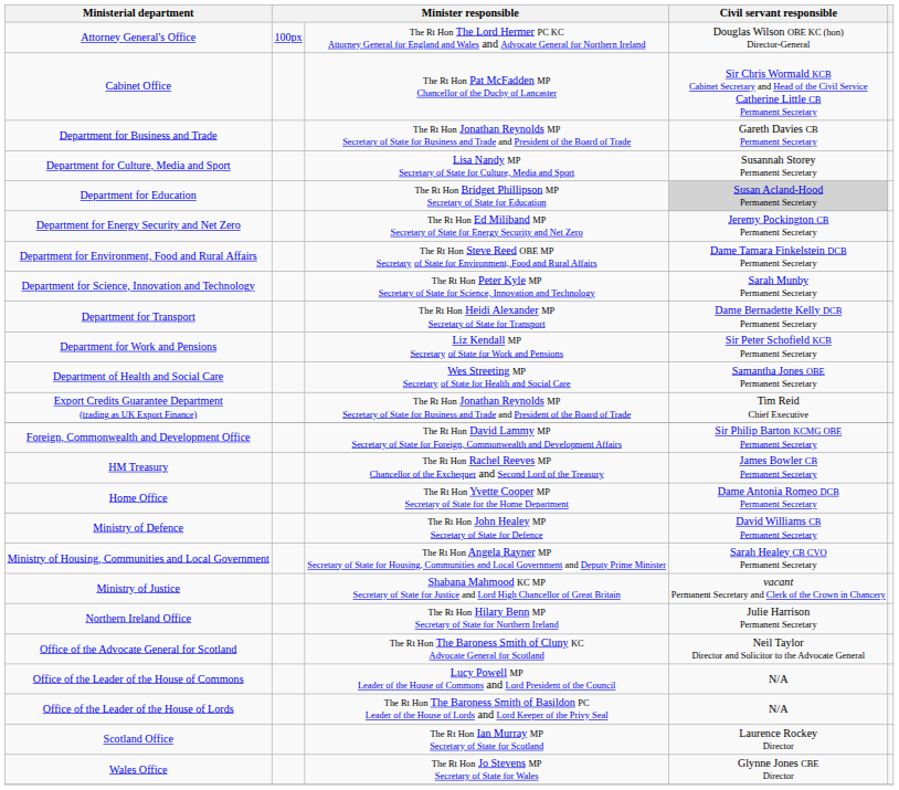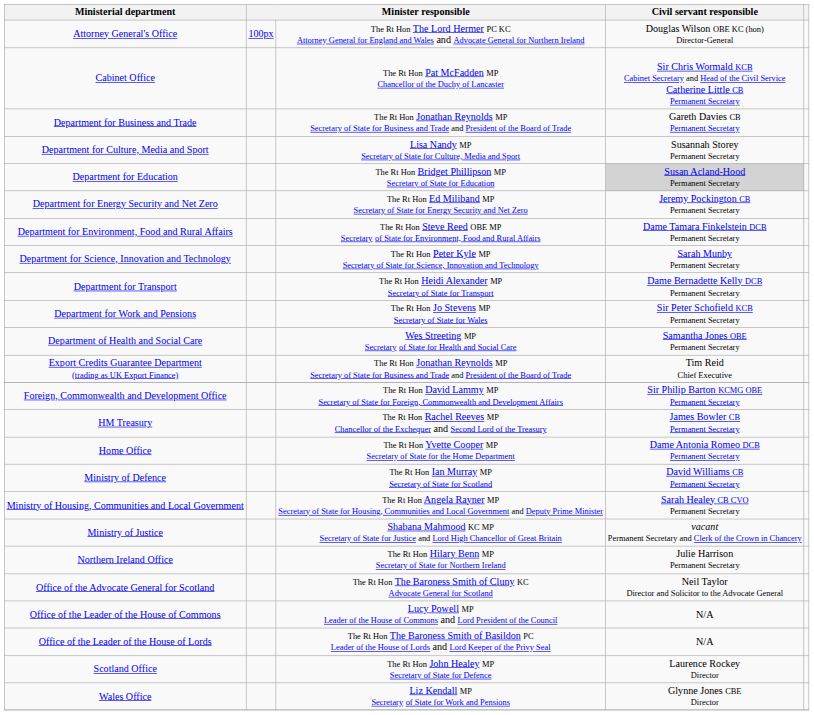Department for Work and Pensions | column 3: Liz Kendall MP Secretary of State for Work and Pensions -> The Rt Hon Jo Stevens MP Secretary of State for Wales
Ministry of Defence | column 3: The Rt Hon John Healey MP Secretary of State for Defence -> The Rt Hon Ian Murray MP Secretary of State for Scotland
Scotland Office | column 3: The Rt Hon Ian Murray MP Secretary of State for Scotland -> The Rt Hon John Healey MP Secretary of State for Defence
Wales Office | column 3: The Rt Hon Jo Stevens MP Secretary of State for Wales -> Liz Kendall MP Secretary of State for Work and Pensions
